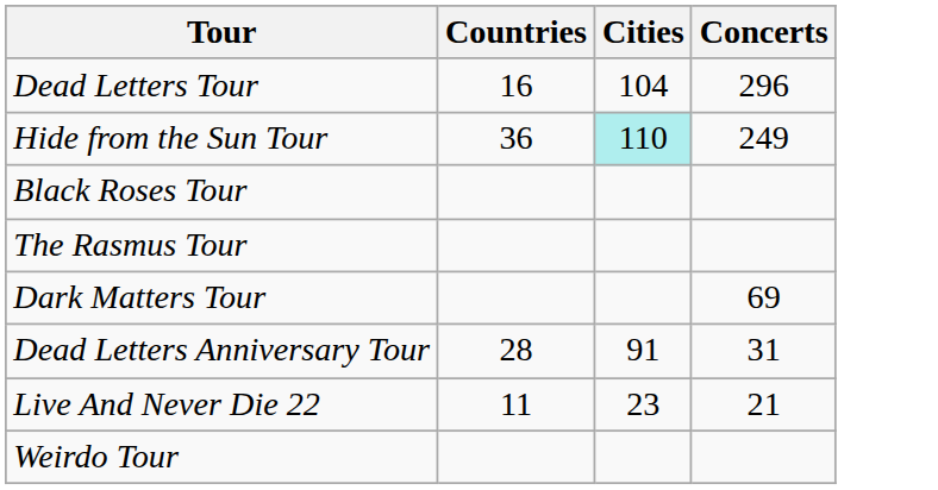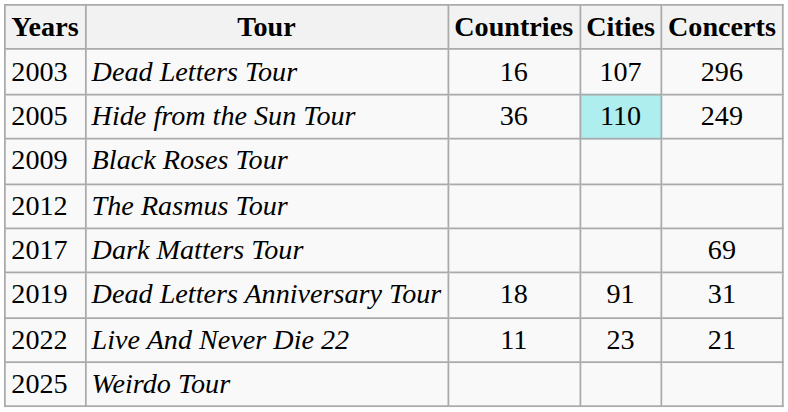+ column: Years | 2003 | 2005 | 2009 | 2012 | 2017 | 2019 | 2022 | 2025
Dead Letters Tour | Cities: 104 -> 107
Dead Letters Anniversary Tour | Countries: 28 -> 18
